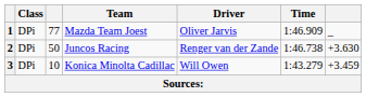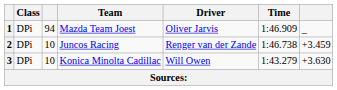1 | column 3: 77 -> 94
2 | column 3: 50 -> 10
2 | column 7: +3.630 -> +3.459
3 | column 7: +3.459 -> +3.630
